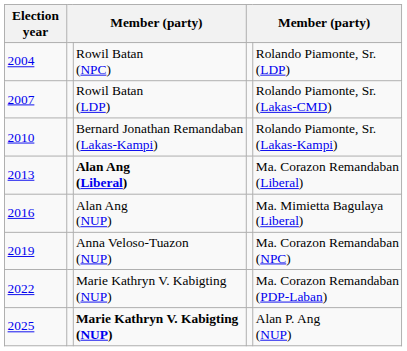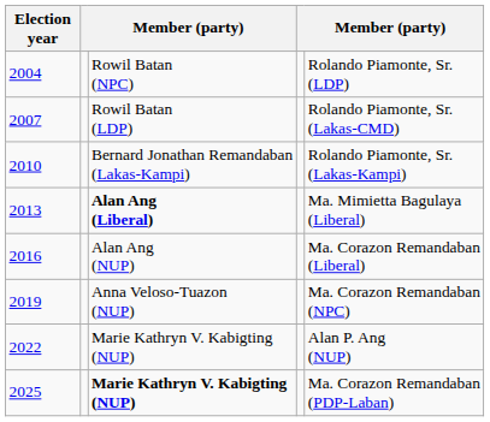2013 | column 5: Ma. Corazon Remandaban (Liberal) -> Ma. Mimietta Bagulaya (Liberal)
2016 | column 5: Ma. Mimietta Bagulaya (Liberal) -> Ma. Corazon Remandaban (Liberal)
2022 | column 5: Ma. Corazon Remandaban (PDP-Laban) -> Alan P. Ang (NUP)
2025 | column 5: Alan P. Ang (NUP) -> Ma. Corazon Remandaban (PDP-Laban)
